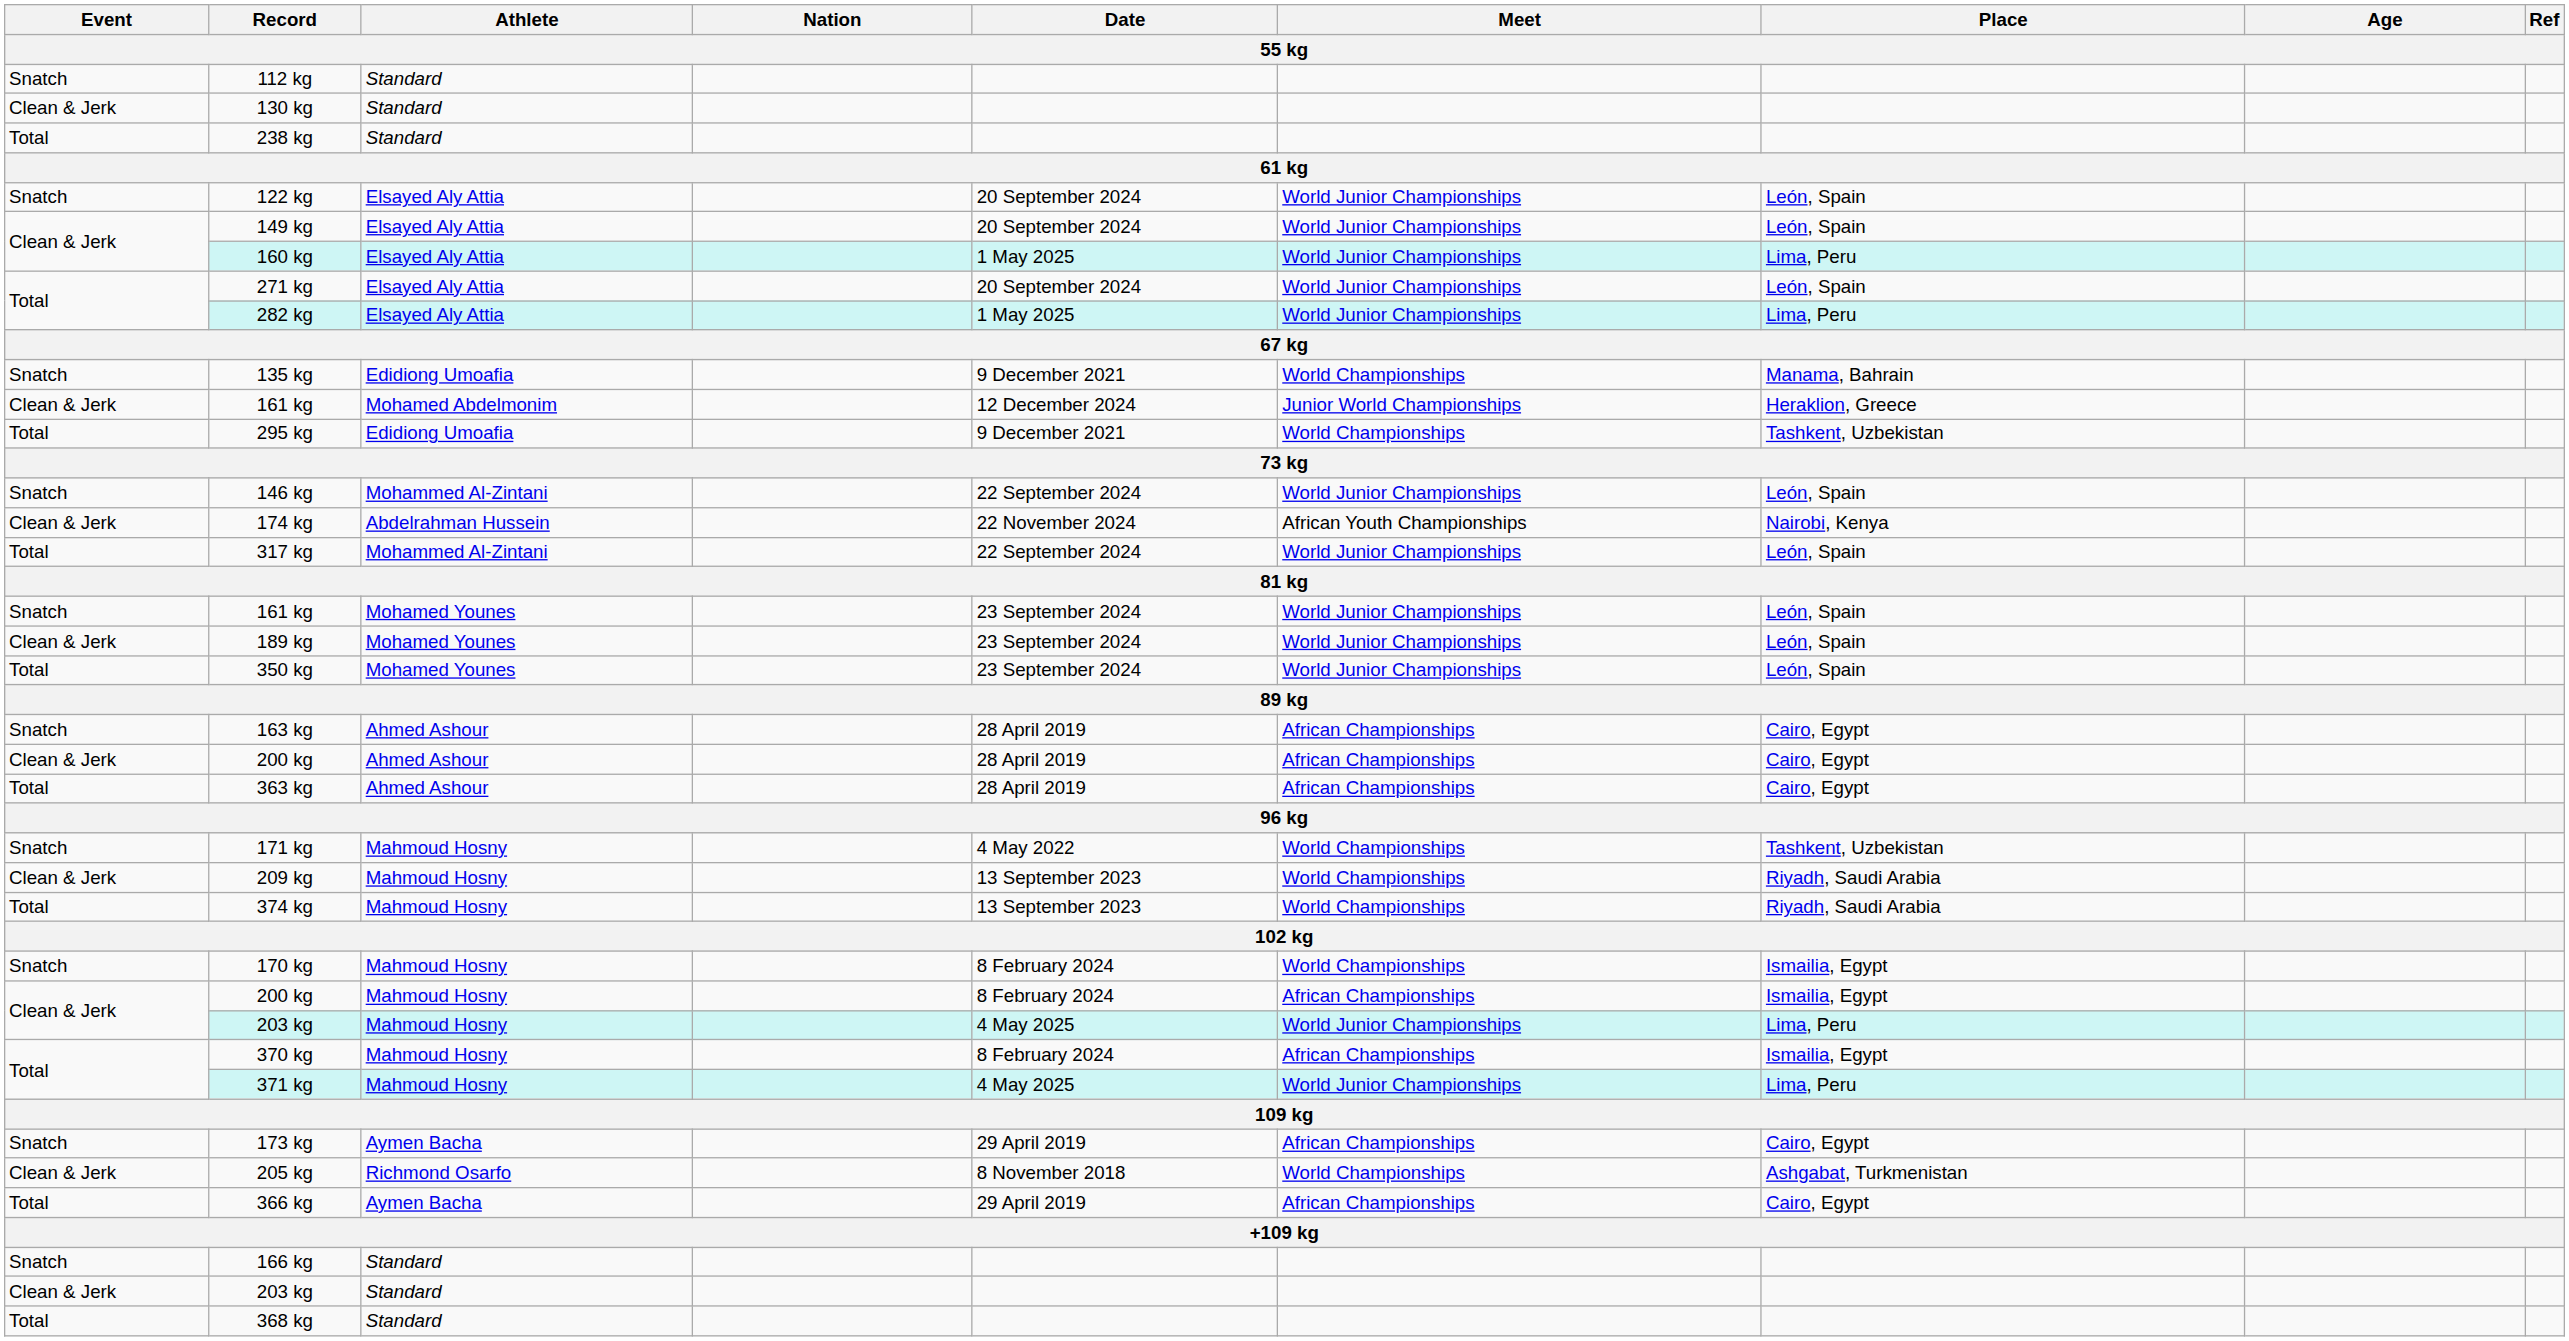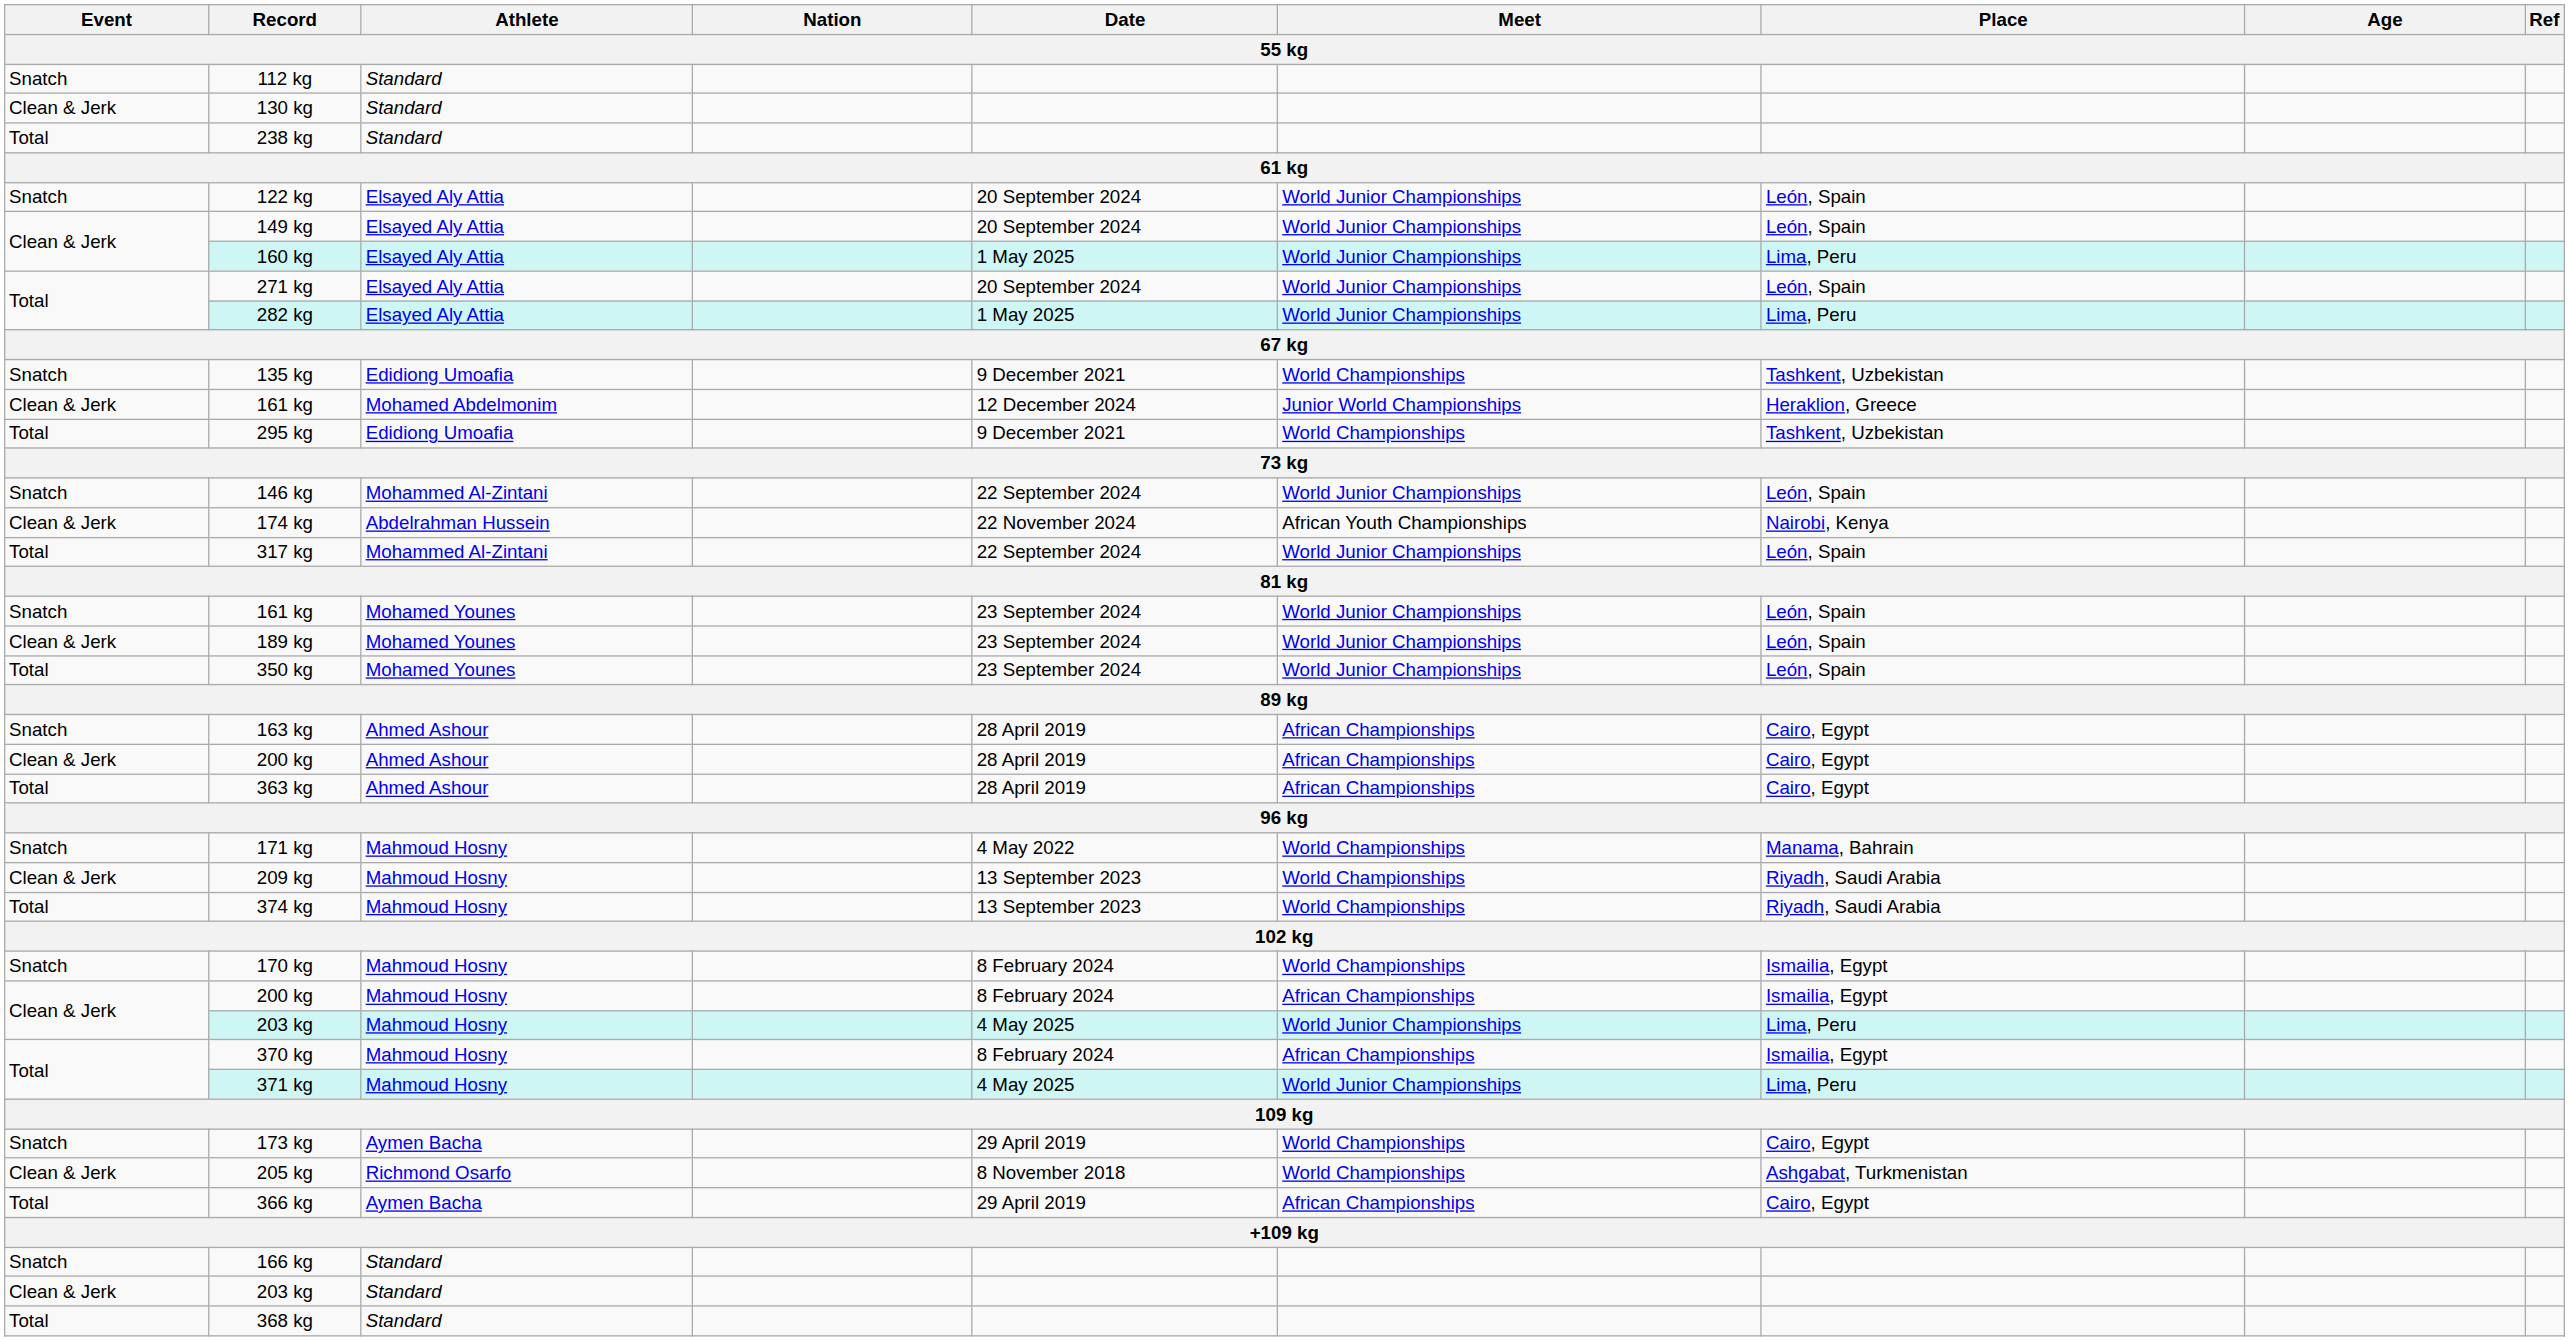135 kg | Place: Manama, Bahrain -> Tashkent, Uzbekistan
171 kg | Place: Tashkent, Uzbekistan -> Manama, Bahrain
173 kg | Meet: African Championships -> World Championships
